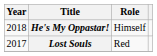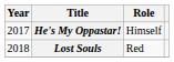He's My Oppastar! | Year: 2018 -> 2017
Lost Souls | Year: 2017 -> 2018
